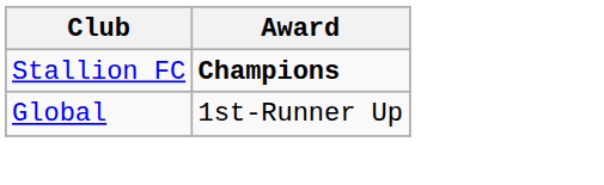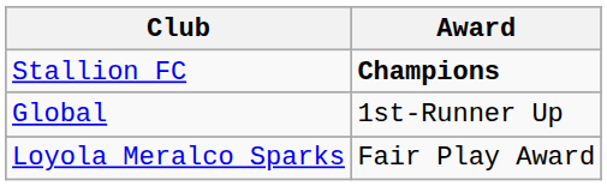+ row: Loyola Meralco Sparks | Fair Play Award
